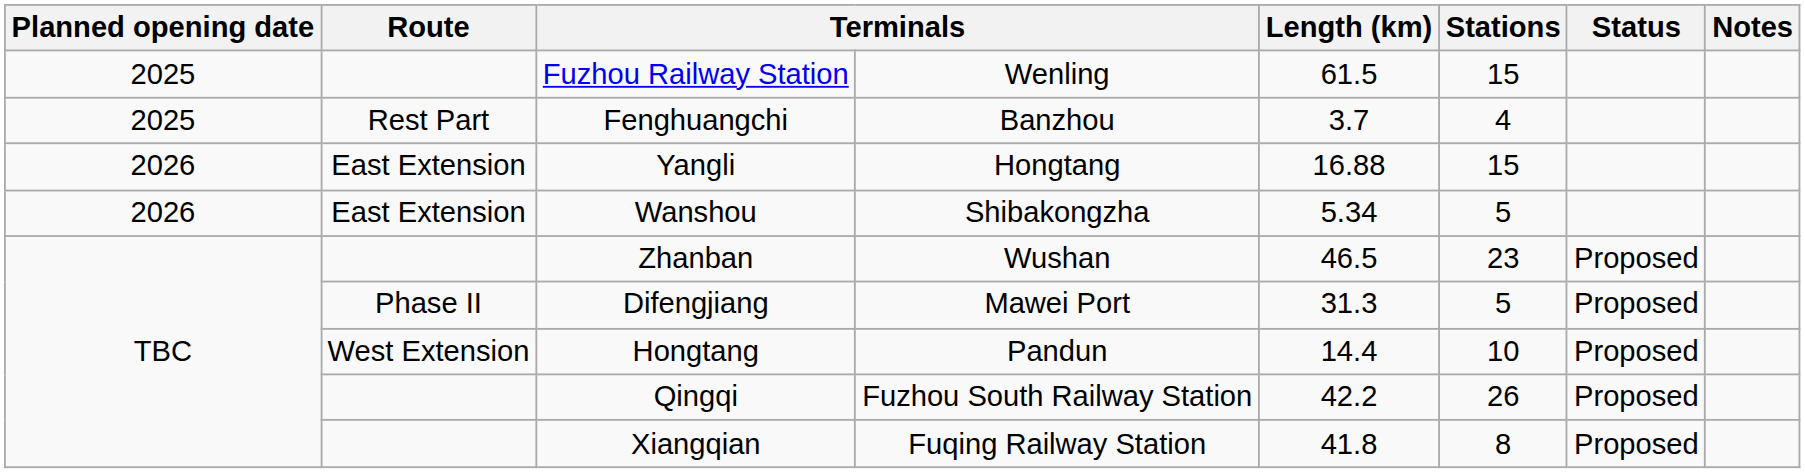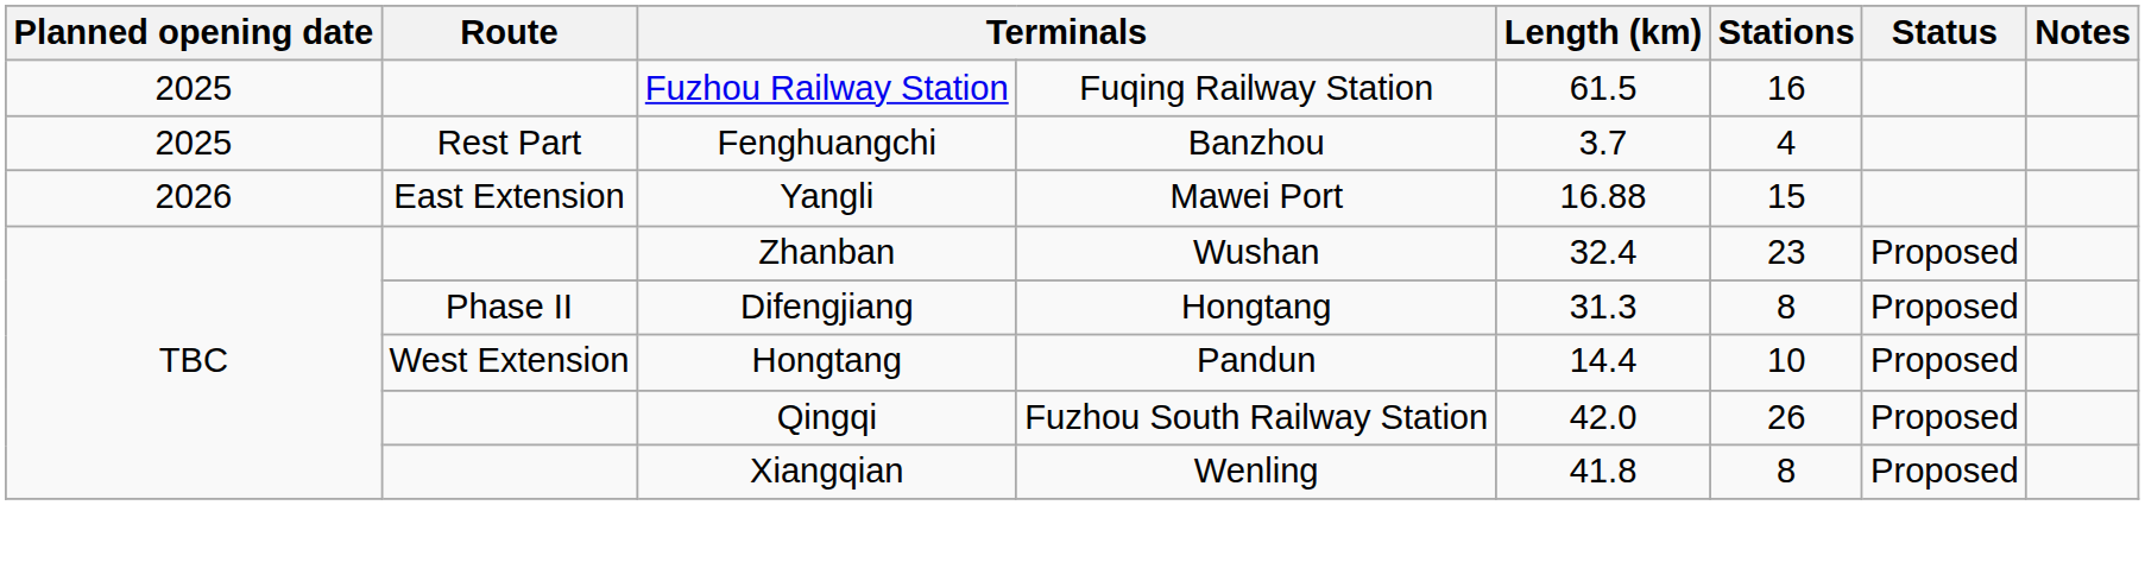Fuzhou Railway Station | column 4: Wenling -> Fuqing Railway Station
Fuzhou Railway Station | Stations: 15 -> 16
Yangli | column 4: Hongtang -> Mawei Port
- row: 2026 | East Extension | Wanshou | Shibakongzha | 5.34 | 5
Zhanban | Length (km): 46.5 -> 32.4
Difengjiang | column 4: Mawei Port -> Hongtang
Difengjiang | Stations: 5 -> 8
Qingqi | Length (km): 42.2 -> 42.0
Xiangqian | column 4: Fuqing Railway Station -> Wenling
